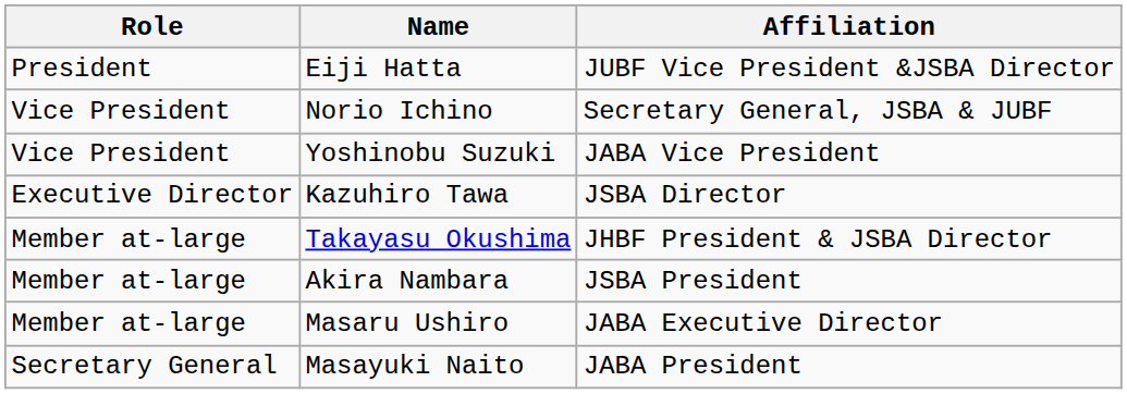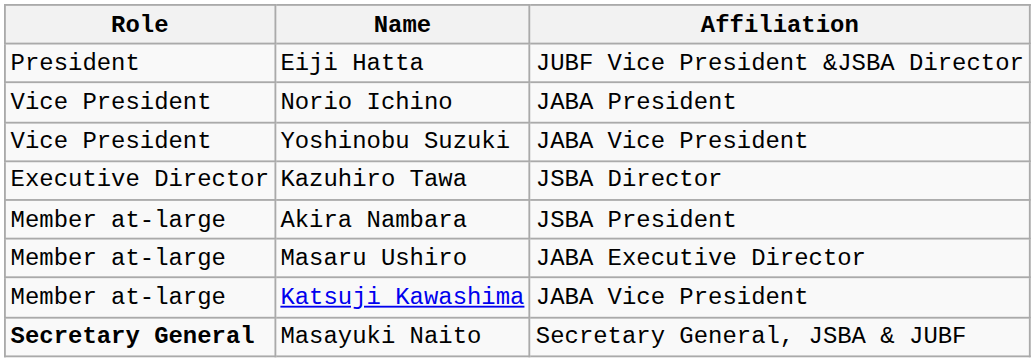Norio Ichino | Affiliation: Secretary General, JSBA & JUBF -> JABA President
- row: Member at-large | Takayasu Okushima | JHBF President & JSBA Director
+ row: Member at-large | Katsuji Kawashima | JABA Vice President
Masayuki Naito | Role: normal -> bold
Masayuki Naito | Affiliation: JABA President -> Secretary General, JSBA & JUBF
